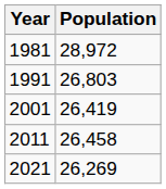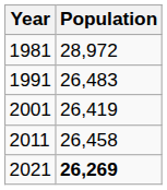1991 | Population: 26,803 -> 26,483
2021 | Population: normal -> bold
